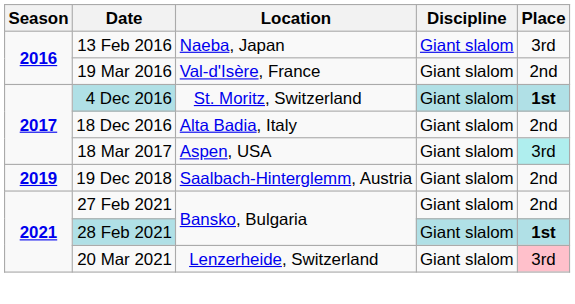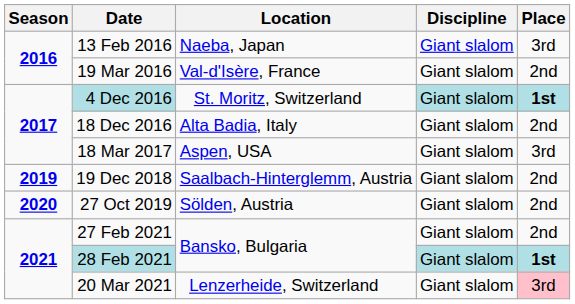18 Mar 2017 | Place: paleturquoise background -> no background
+ row: 2020 | 27 Oct 2019 | Sölden, Austria | Giant slalom | 2nd
